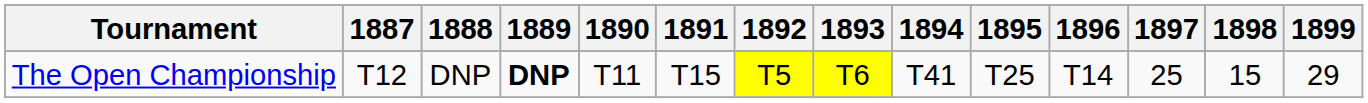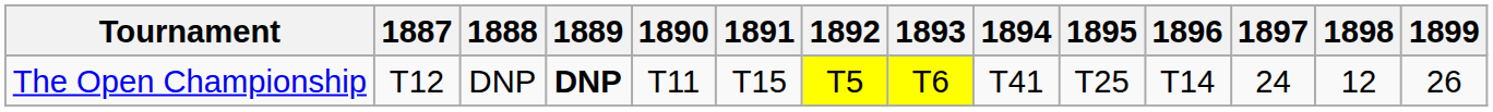The Open Championship | 1897: 25 -> 24
The Open Championship | 1898: 15 -> 12
The Open Championship | 1899: 29 -> 26
